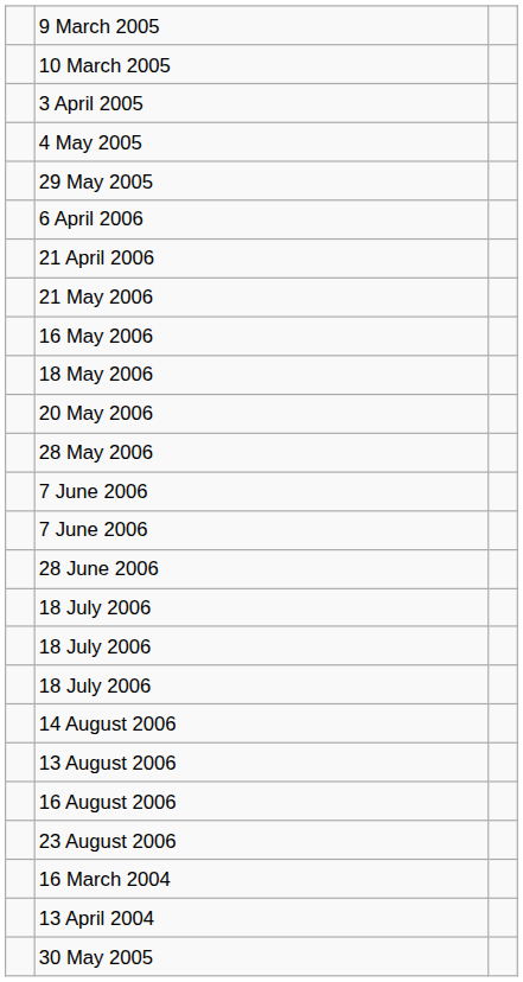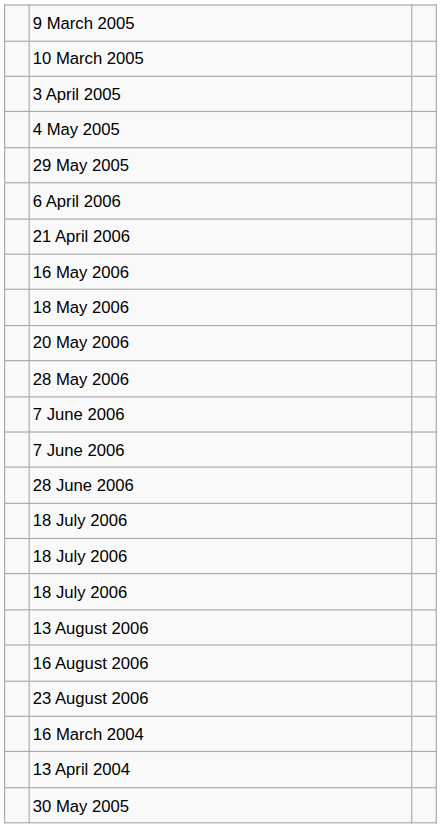- row: 21 May 2006
- row: 14 August 2006
